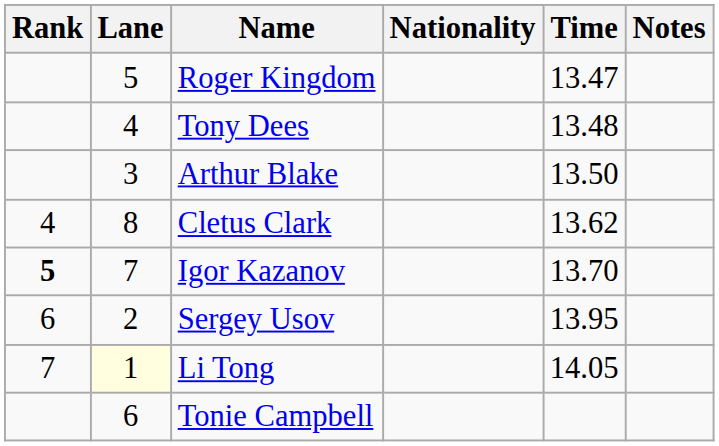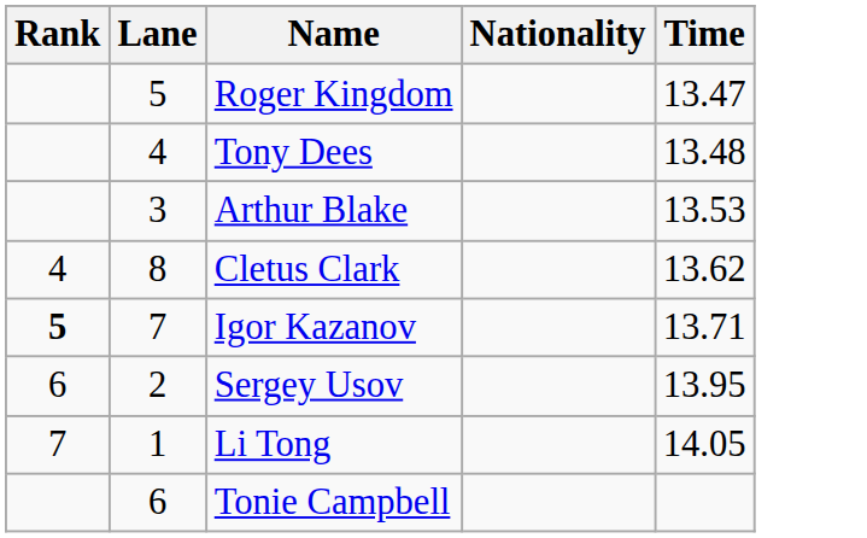- column: Notes
Arthur Blake | Time: 13.50 -> 13.53
Igor Kazanov | Time: 13.70 -> 13.71
Li Tong | Lane: lightyellow background -> no background
